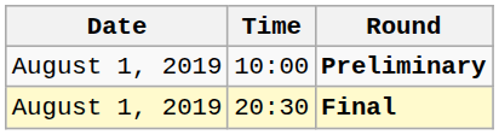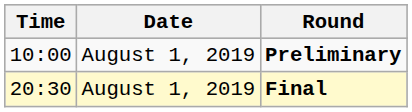columns swapped: Date <-> Time
